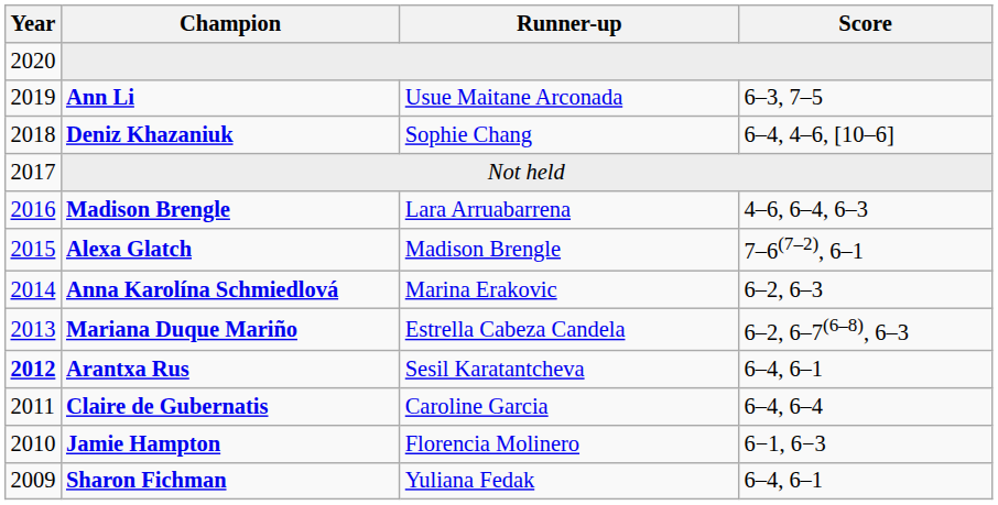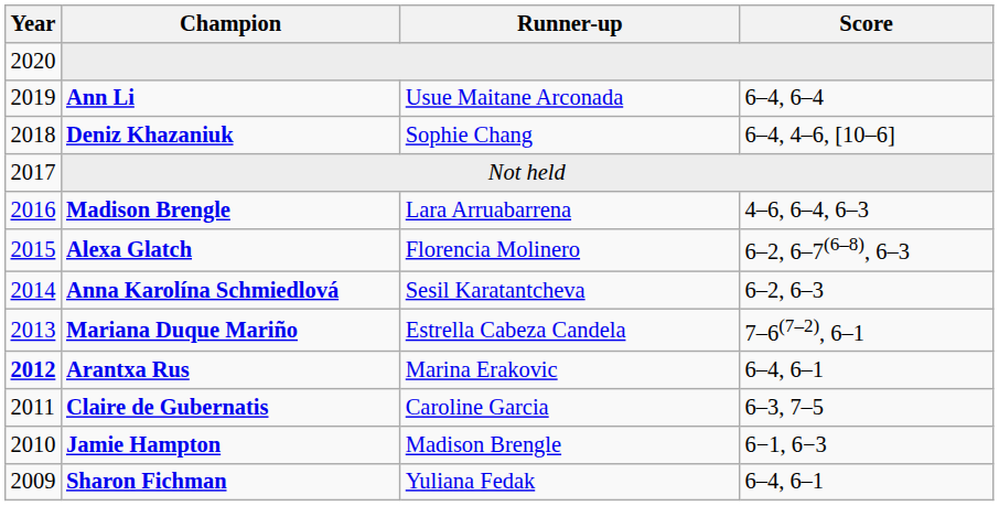Ann Li | Score: 6–3, 7–5 -> 6–4, 6–4
Alexa Glatch | Runner-up: Madison Brengle -> Florencia Molinero
Alexa Glatch | Score: 7–6(7–2), 6–1 -> 6–2, 6–7(6–8), 6–3
Anna Karolína Schmiedlová | Runner-up: Marina Erakovic -> Sesil Karatantcheva
Mariana Duque Mariño | Score: 6–2, 6–7(6–8), 6–3 -> 7–6(7–2), 6–1
Arantxa Rus | Runner-up: Sesil Karatantcheva -> Marina Erakovic
Claire de Gubernatis | Score: 6–4, 6–4 -> 6–3, 7–5
Jamie Hampton | Runner-up: Florencia Molinero -> Madison Brengle
